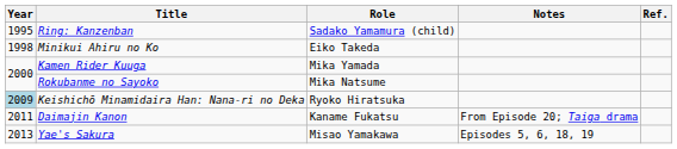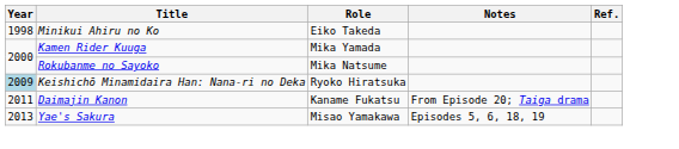- row: 1995 | Ring: Kanzenban | Sadako Yamamura (child)
